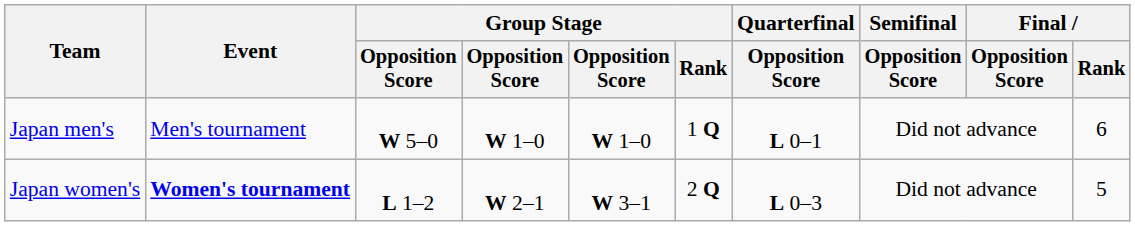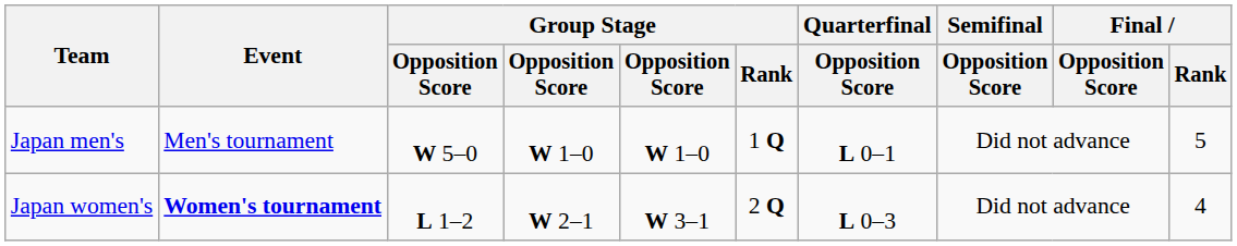Japan men's | Final / Rank: 6 -> 5
Japan women's | Final / Rank: 5 -> 4
